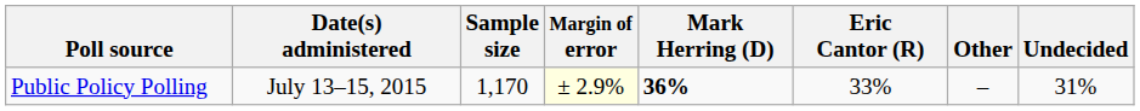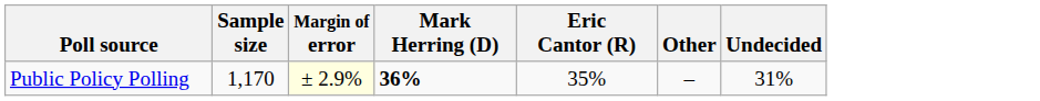- column: Date(s) administered | July 13–15, 2015
Public Policy Polling | Eric Cantor (R): 33% -> 35%
